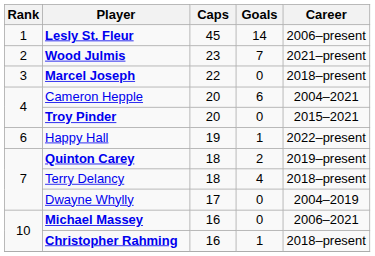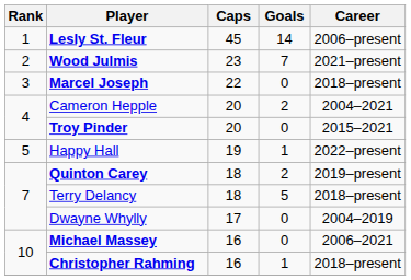Cameron Hepple | Goals: 6 -> 2
Happy Hall | Rank: 6 -> 5
Terry Delancy | Goals: 4 -> 5
